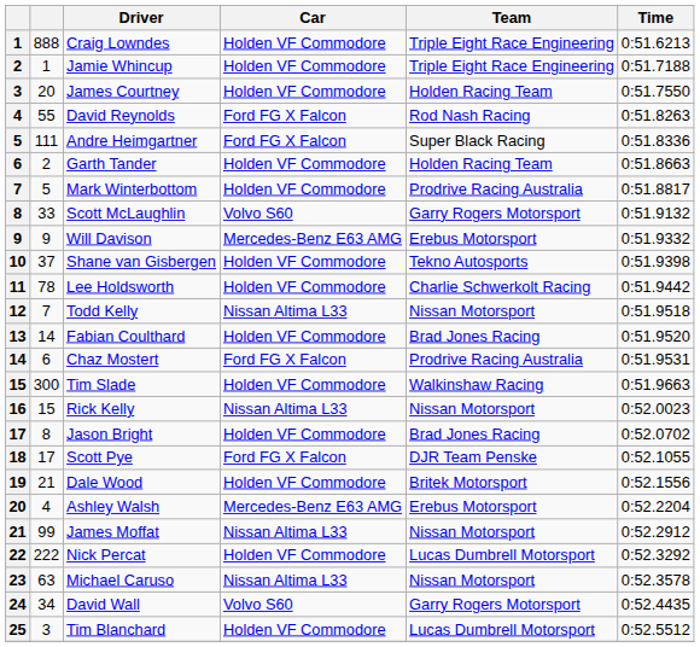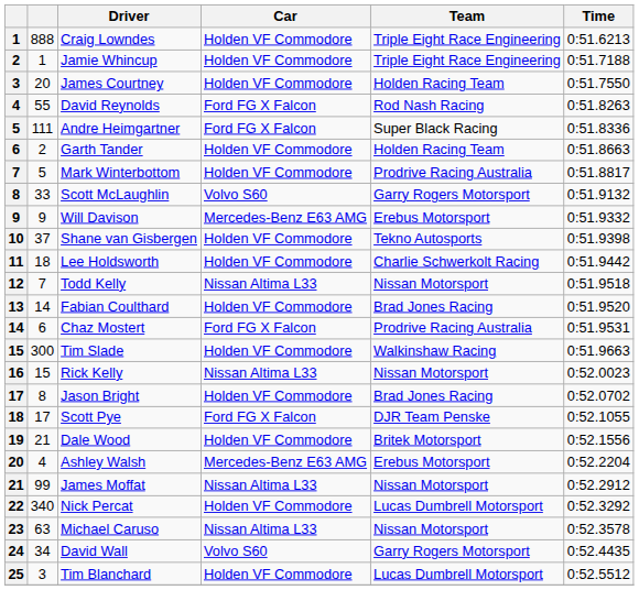Lee Holdsworth | column 2: 78 -> 18
Nick Percat | column 2: 222 -> 340
